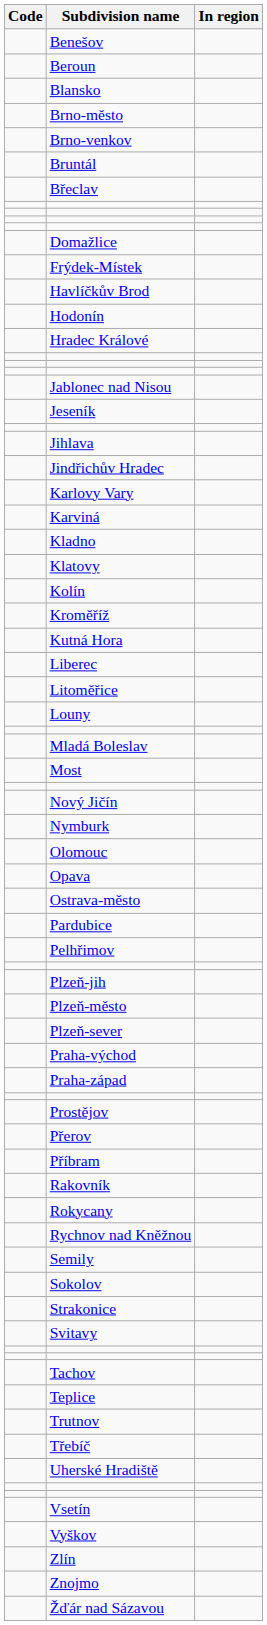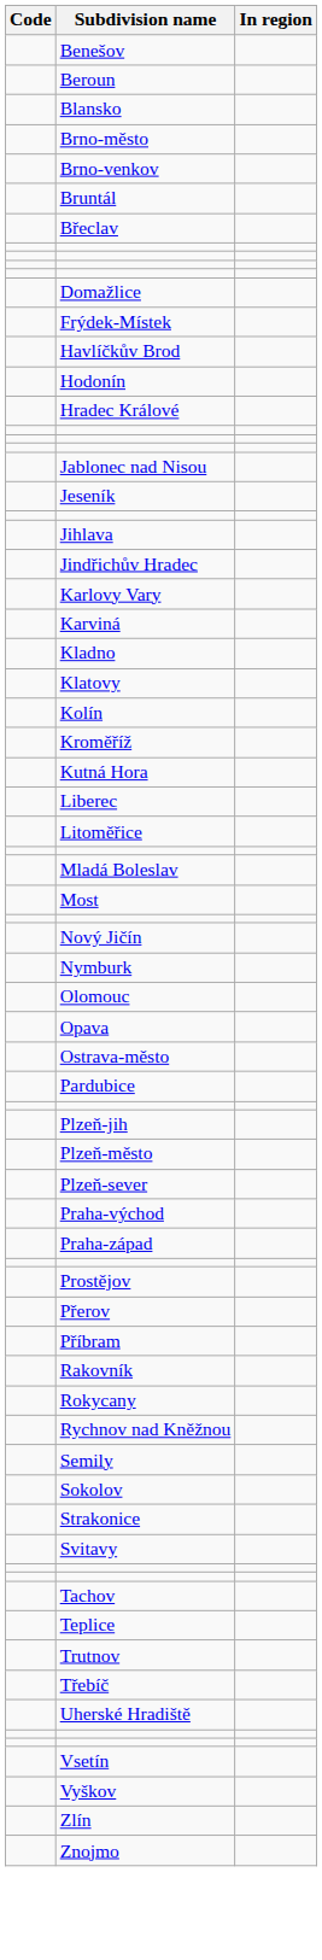- row: Louny
- row: Pelhřimov
- row: Žďár nad Sázavou
